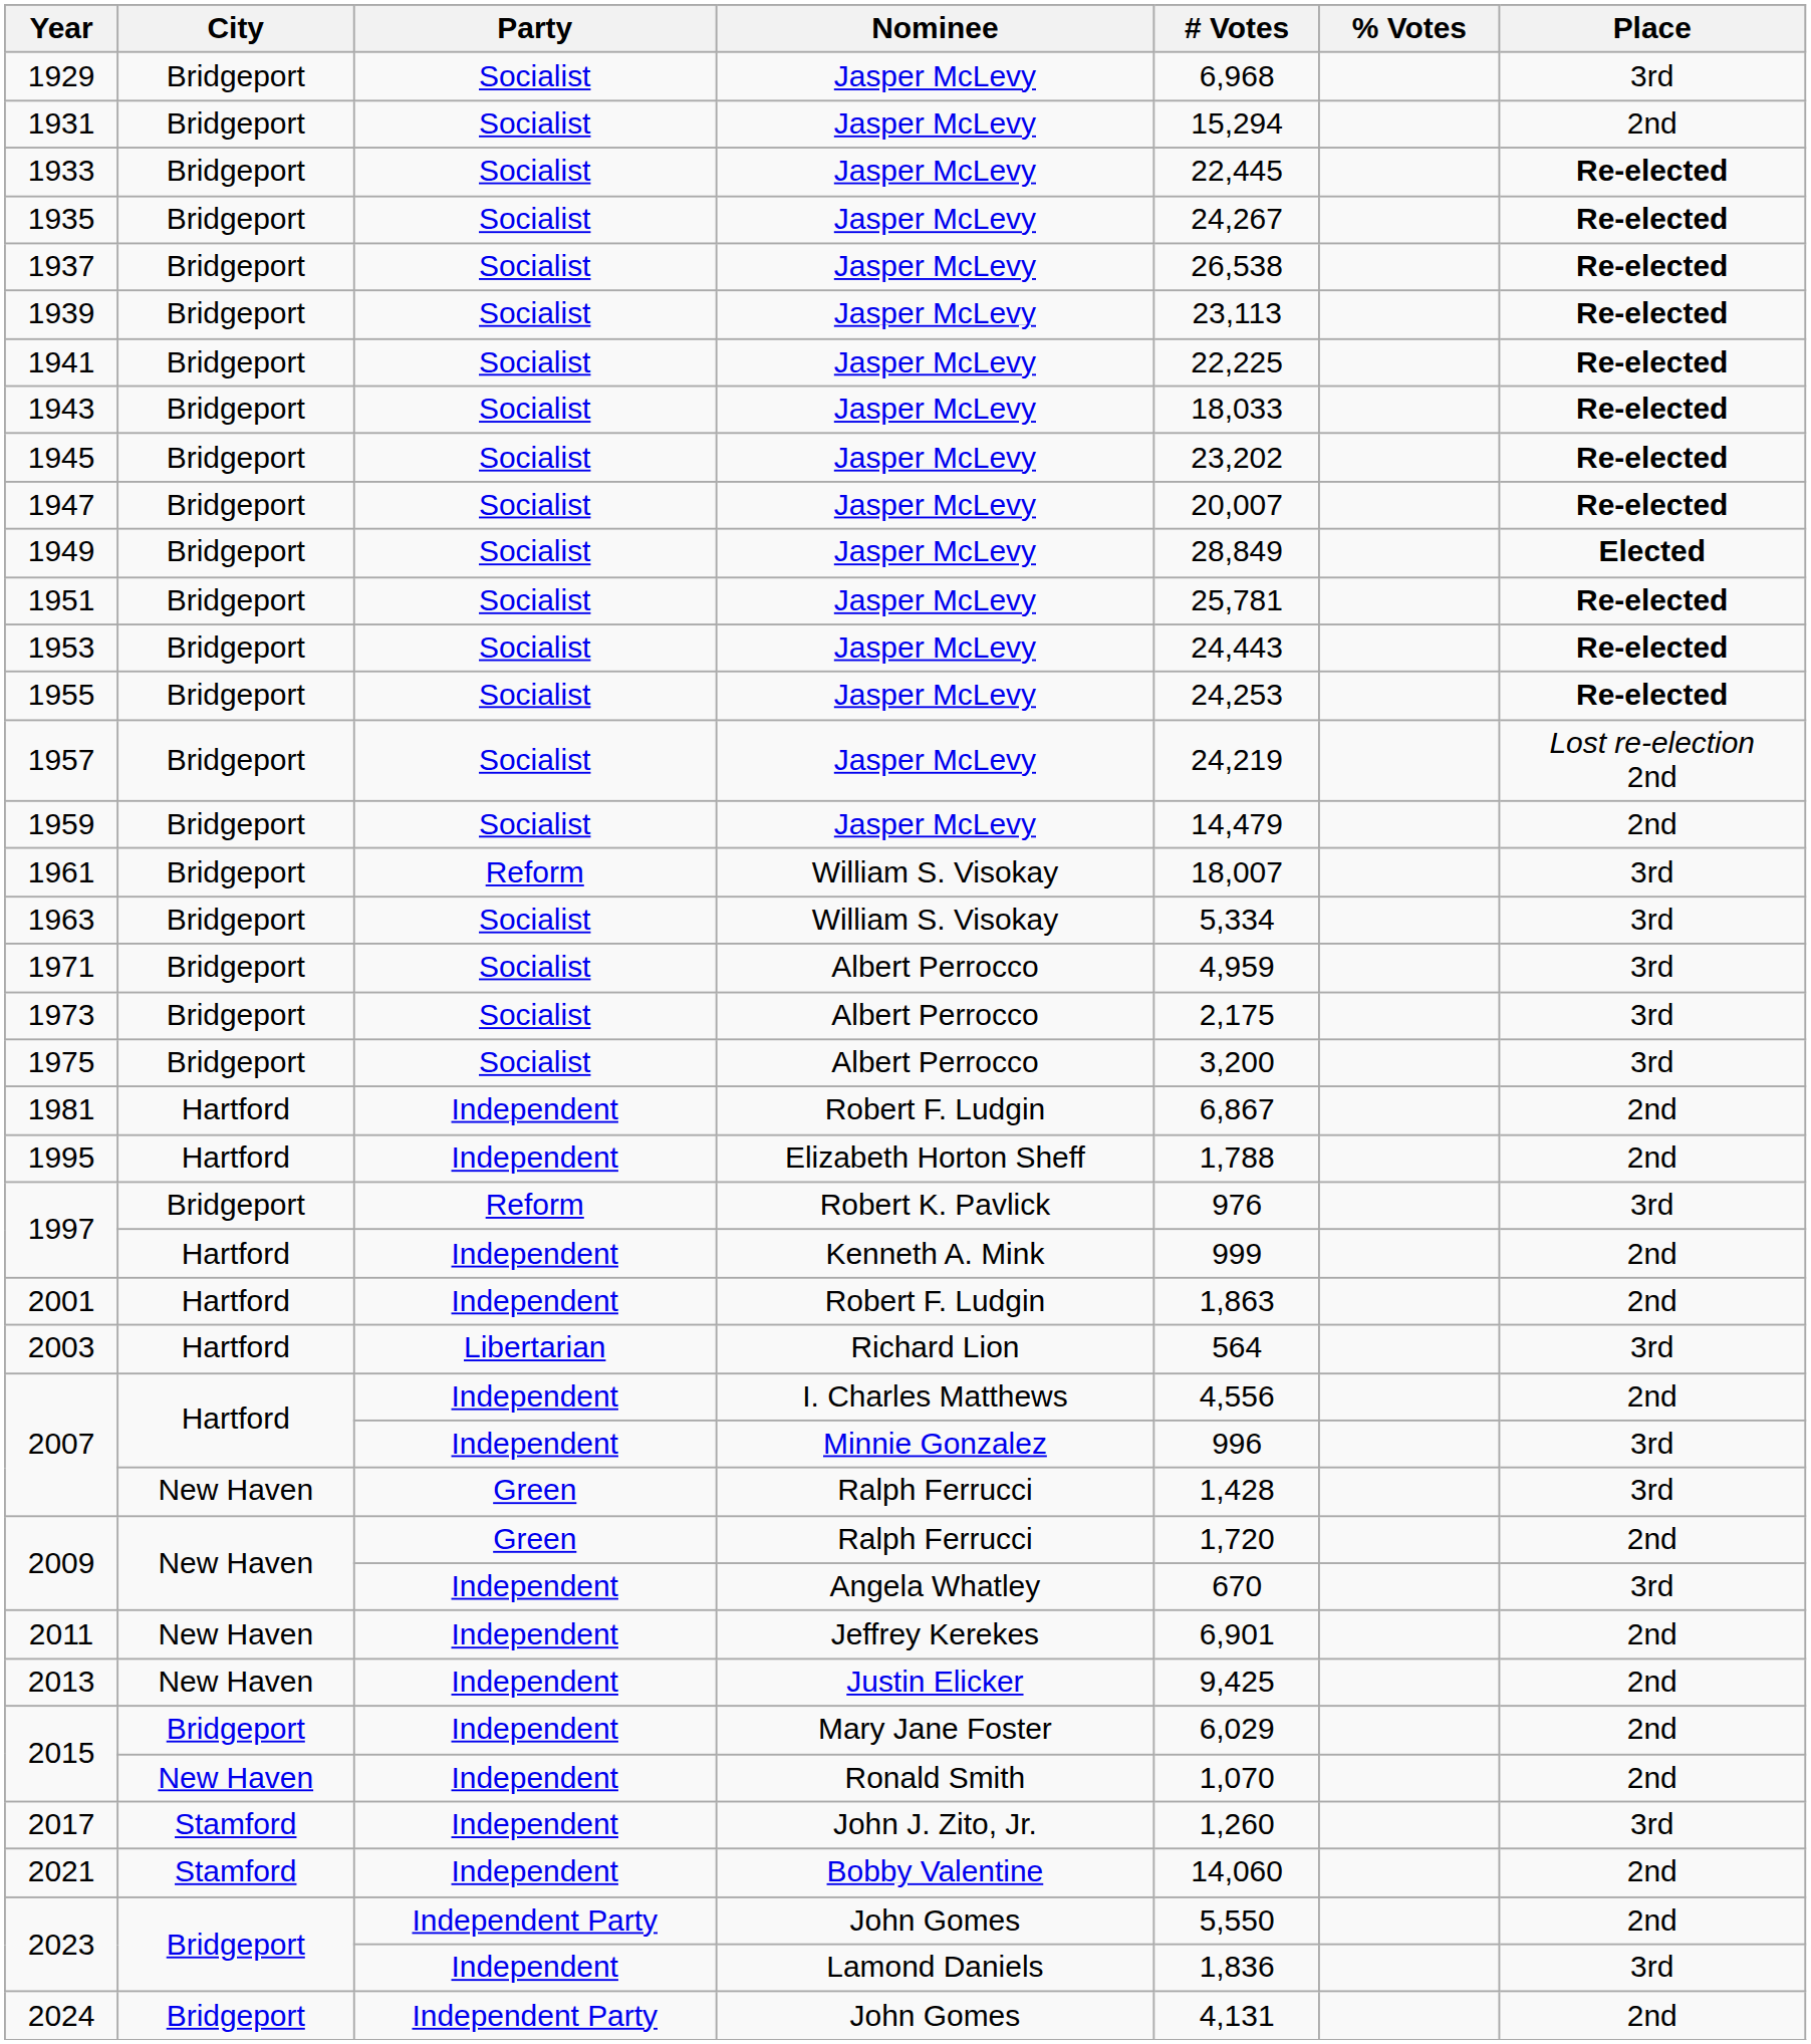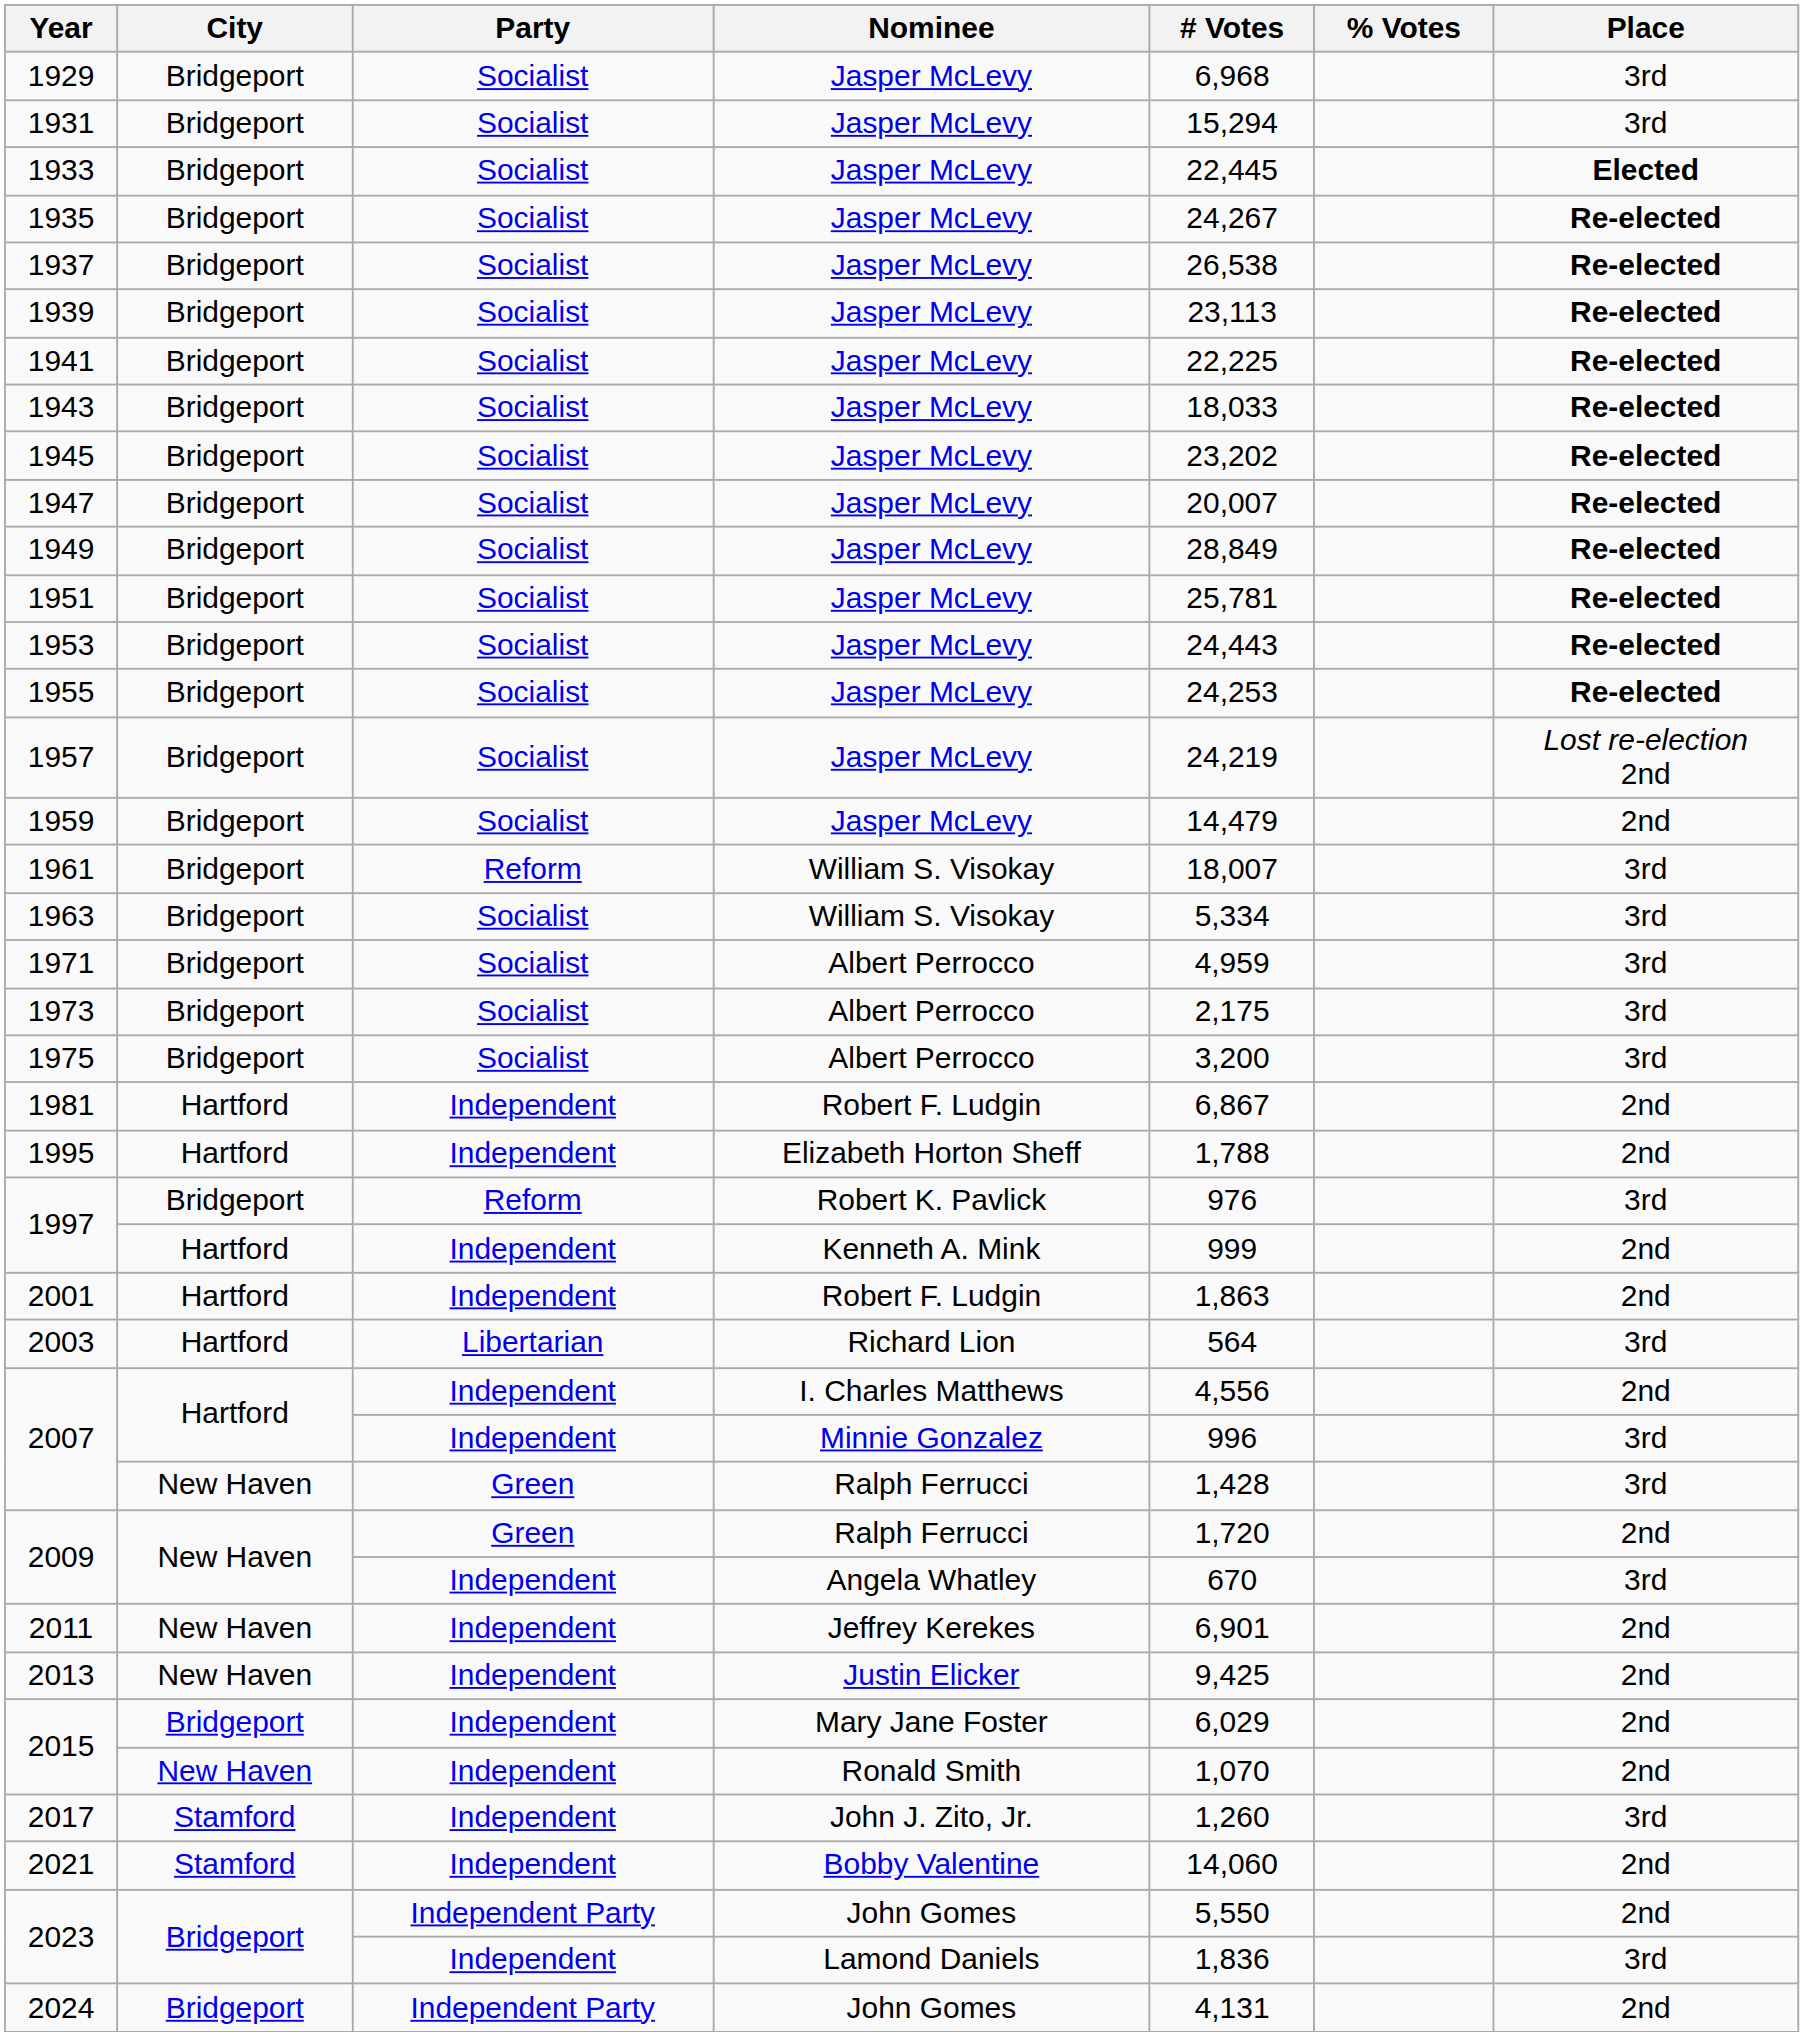1931 | Place: 2nd -> 3rd
1933 | Place: Re-elected -> Elected
1949 | Place: Elected -> Re-elected
